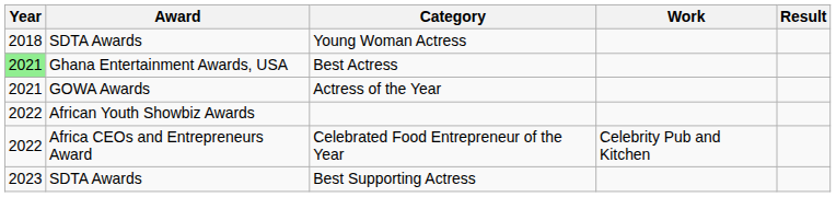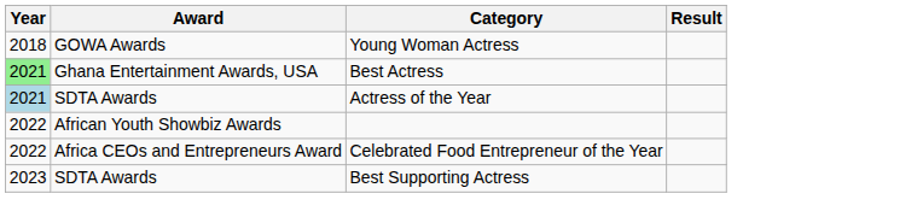- column: Work | Celebrity Pub and Kitchen
Young Woman Actress | Award: SDTA Awards -> GOWA Awards
Actress of the Year | Year: no background -> lightblue background
Actress of the Year | Award: GOWA Awards -> SDTA Awards
